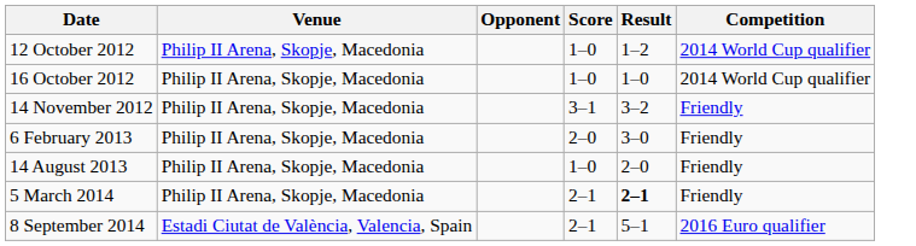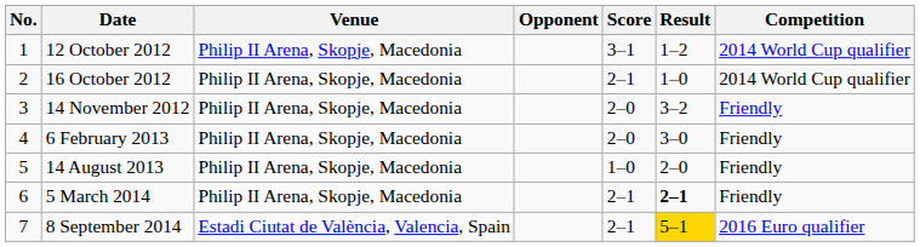+ column: No. | 1 | 2 | 3 | 4 | 5 | 6 | 7
12 October 2012 | Score: 1–0 -> 3–1
16 October 2012 | Score: 1–0 -> 2–1
14 November 2012 | Score: 3–1 -> 2–0
8 September 2014 | Result: no background -> gold background
